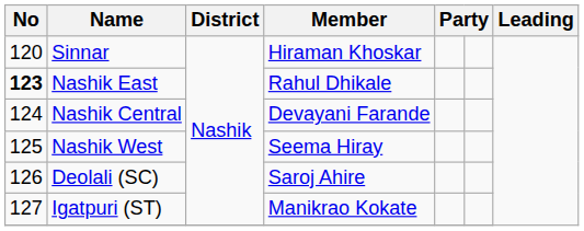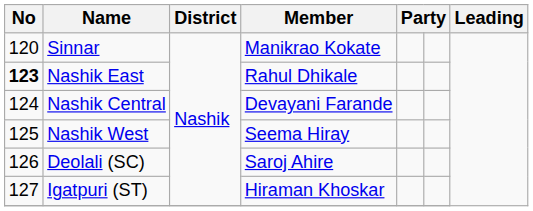Sinnar | Member: Hiraman Khoskar -> Manikrao Kokate
Igatpuri (ST) | Member: Manikrao Kokate -> Hiraman Khoskar
